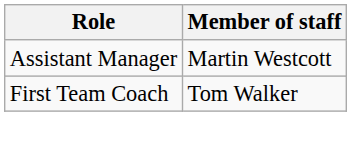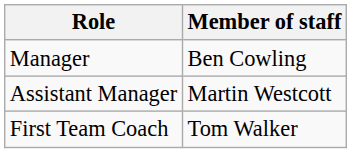+ row: Manager | Ben Cowling
